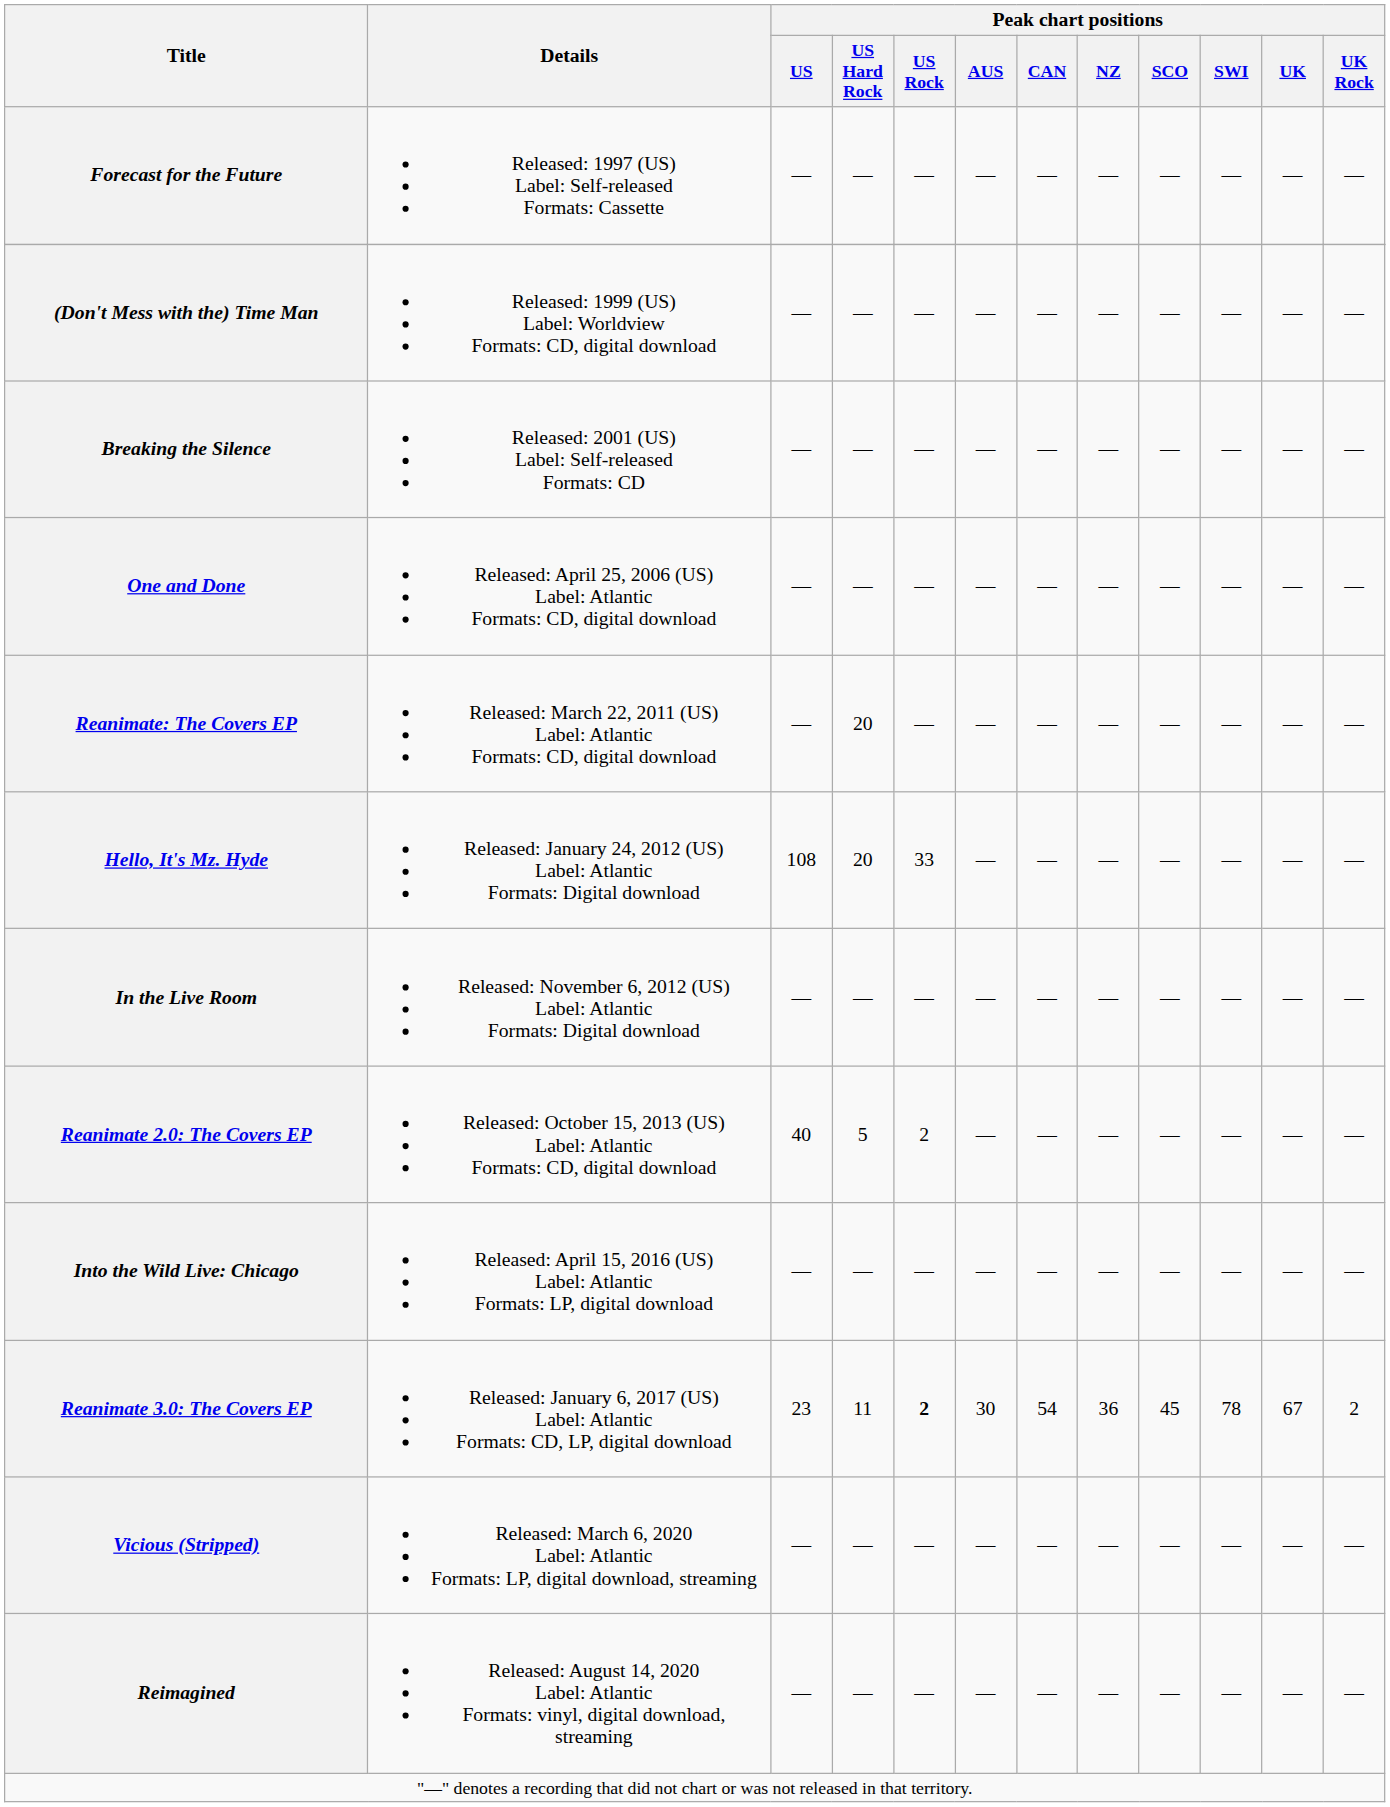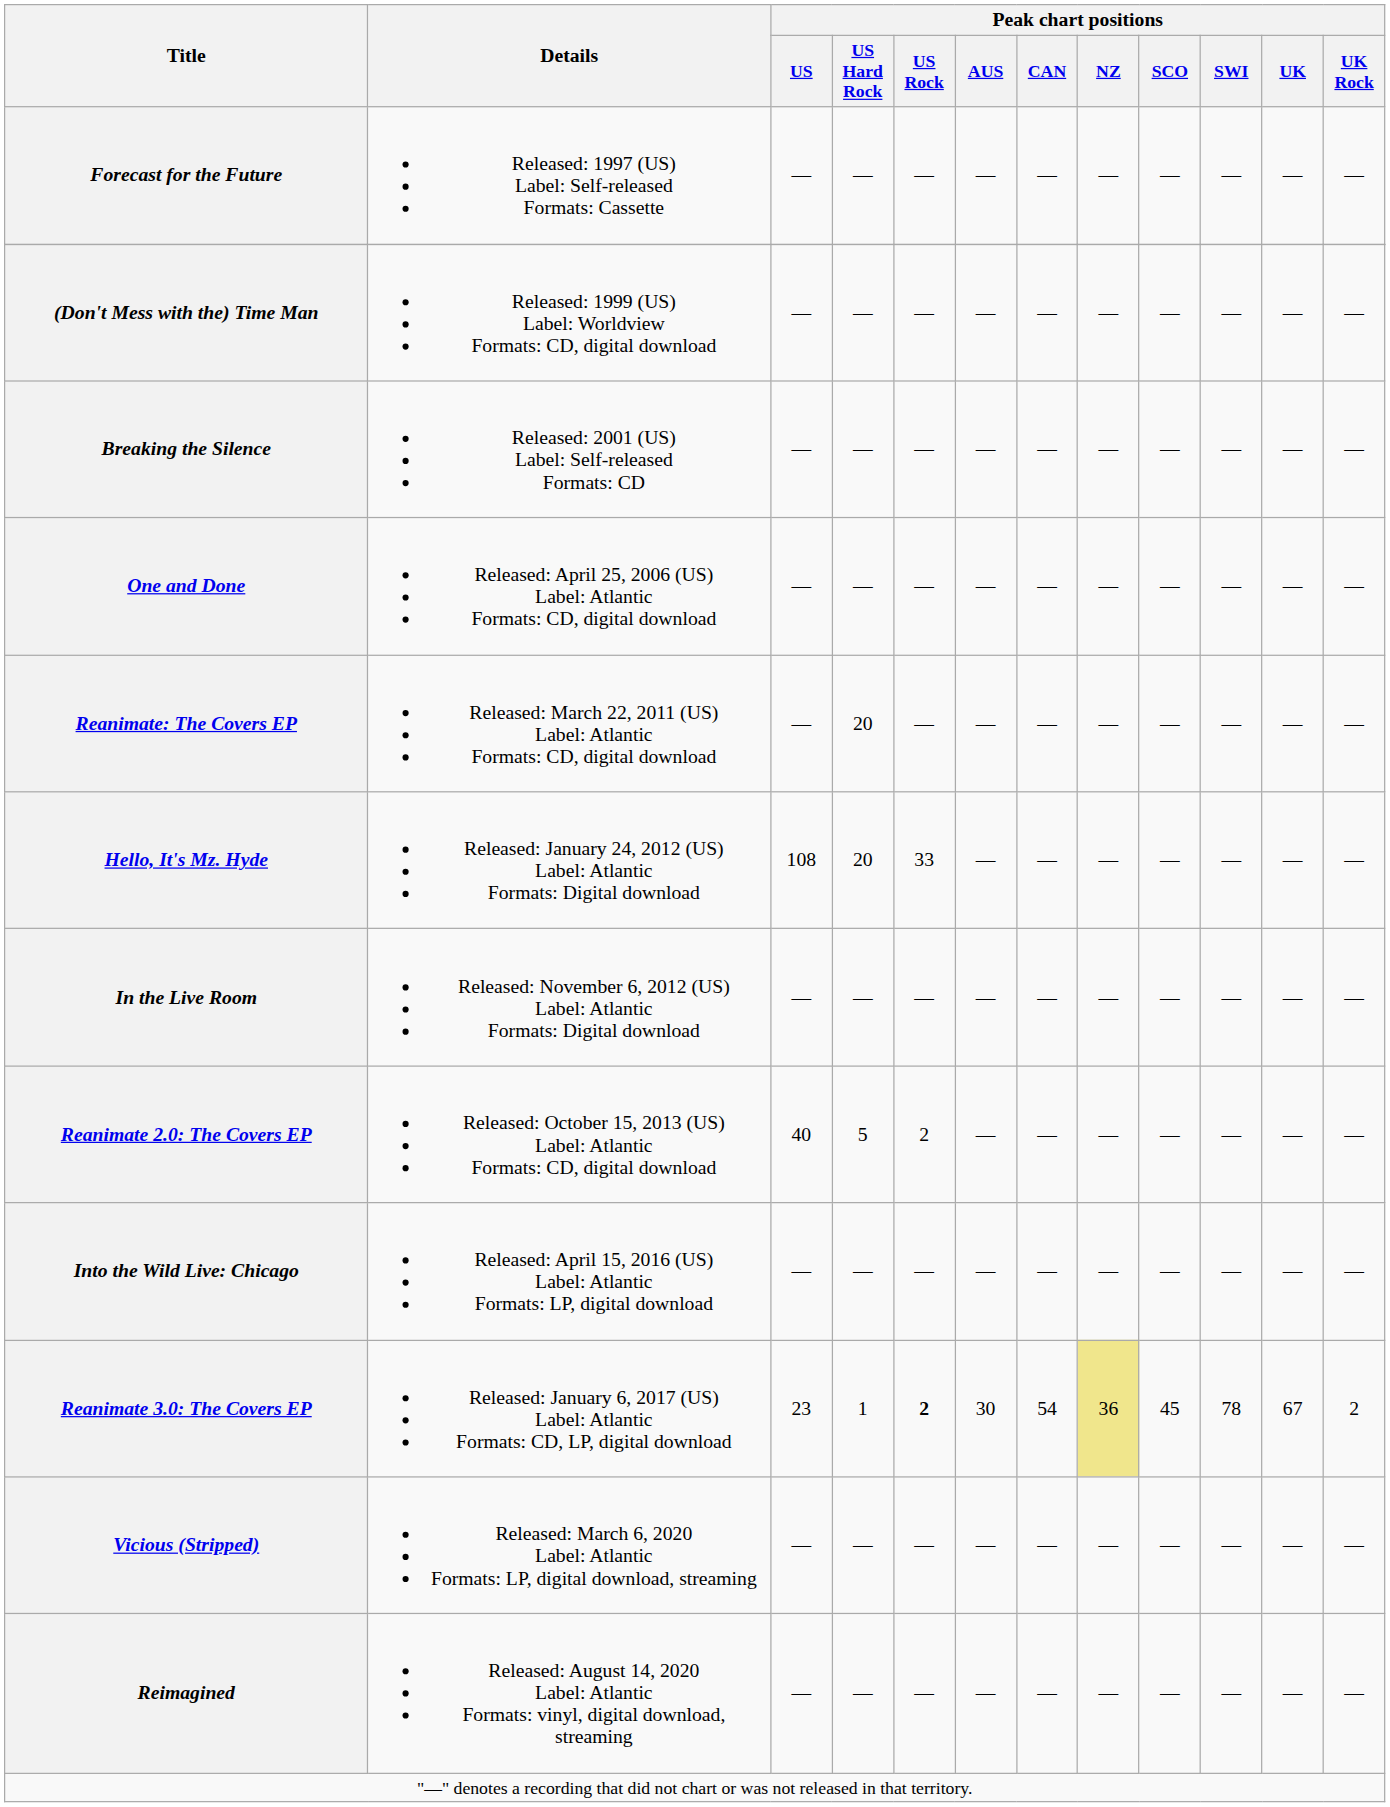Reanimate 3.0: The Covers EP | Peak chart positions / US Hard Rock: 11 -> 1
Reanimate 3.0: The Covers EP | Peak chart positions / NZ: no background -> khaki background
